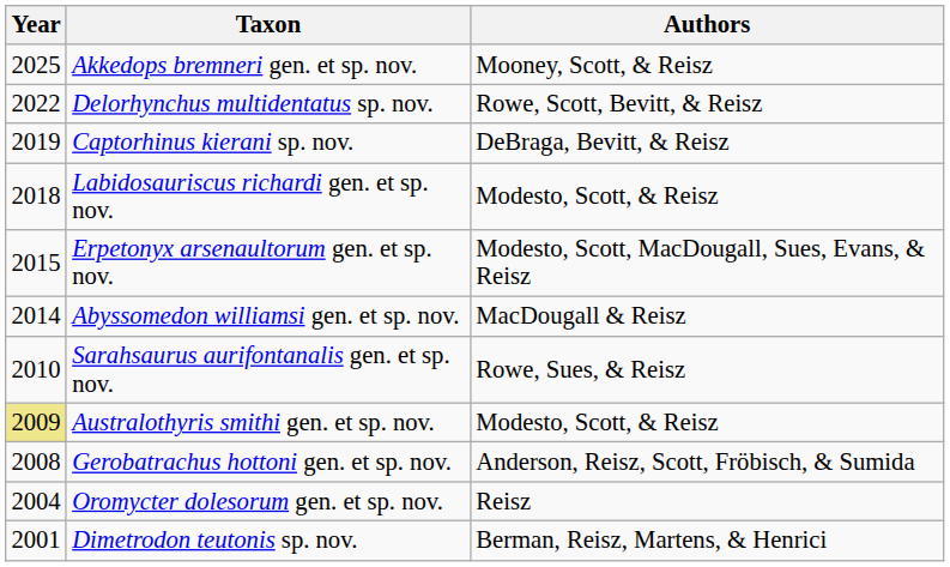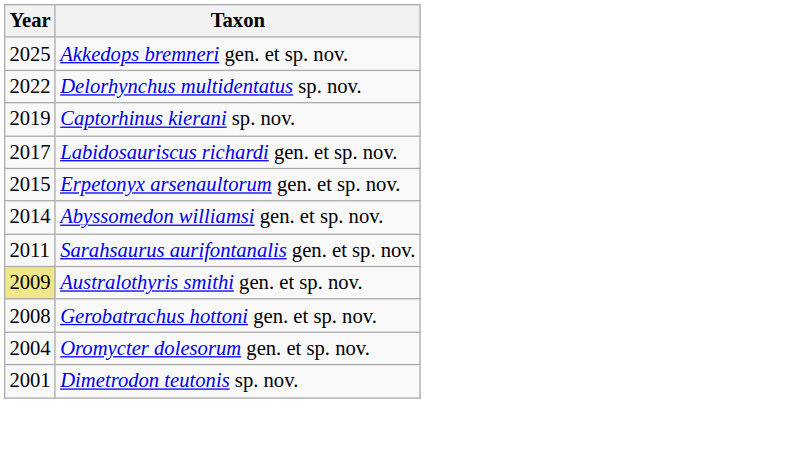- column: Authors | Mooney, Scott, & Reisz | Rowe, Scott, Bevitt, & Reisz | DeBraga, Bevitt, & Reisz | Modesto, Scott, & Reisz | Modesto, Scott, MacDougall, Sues, Evans, & Reisz | MacDougall & Reisz | Rowe, Sues, & Reisz | Modesto, Scott, & Reisz | Anderson, Reisz, Scott, Fröbisch, & Sumida | Reisz | Berman, Reisz, Martens, & Henrici
Labidosauriscus richardi gen. et sp. nov. | Year: 2018 -> 2017
Sarahsaurus aurifontanalis gen. et sp. nov. | Year: 2010 -> 2011
